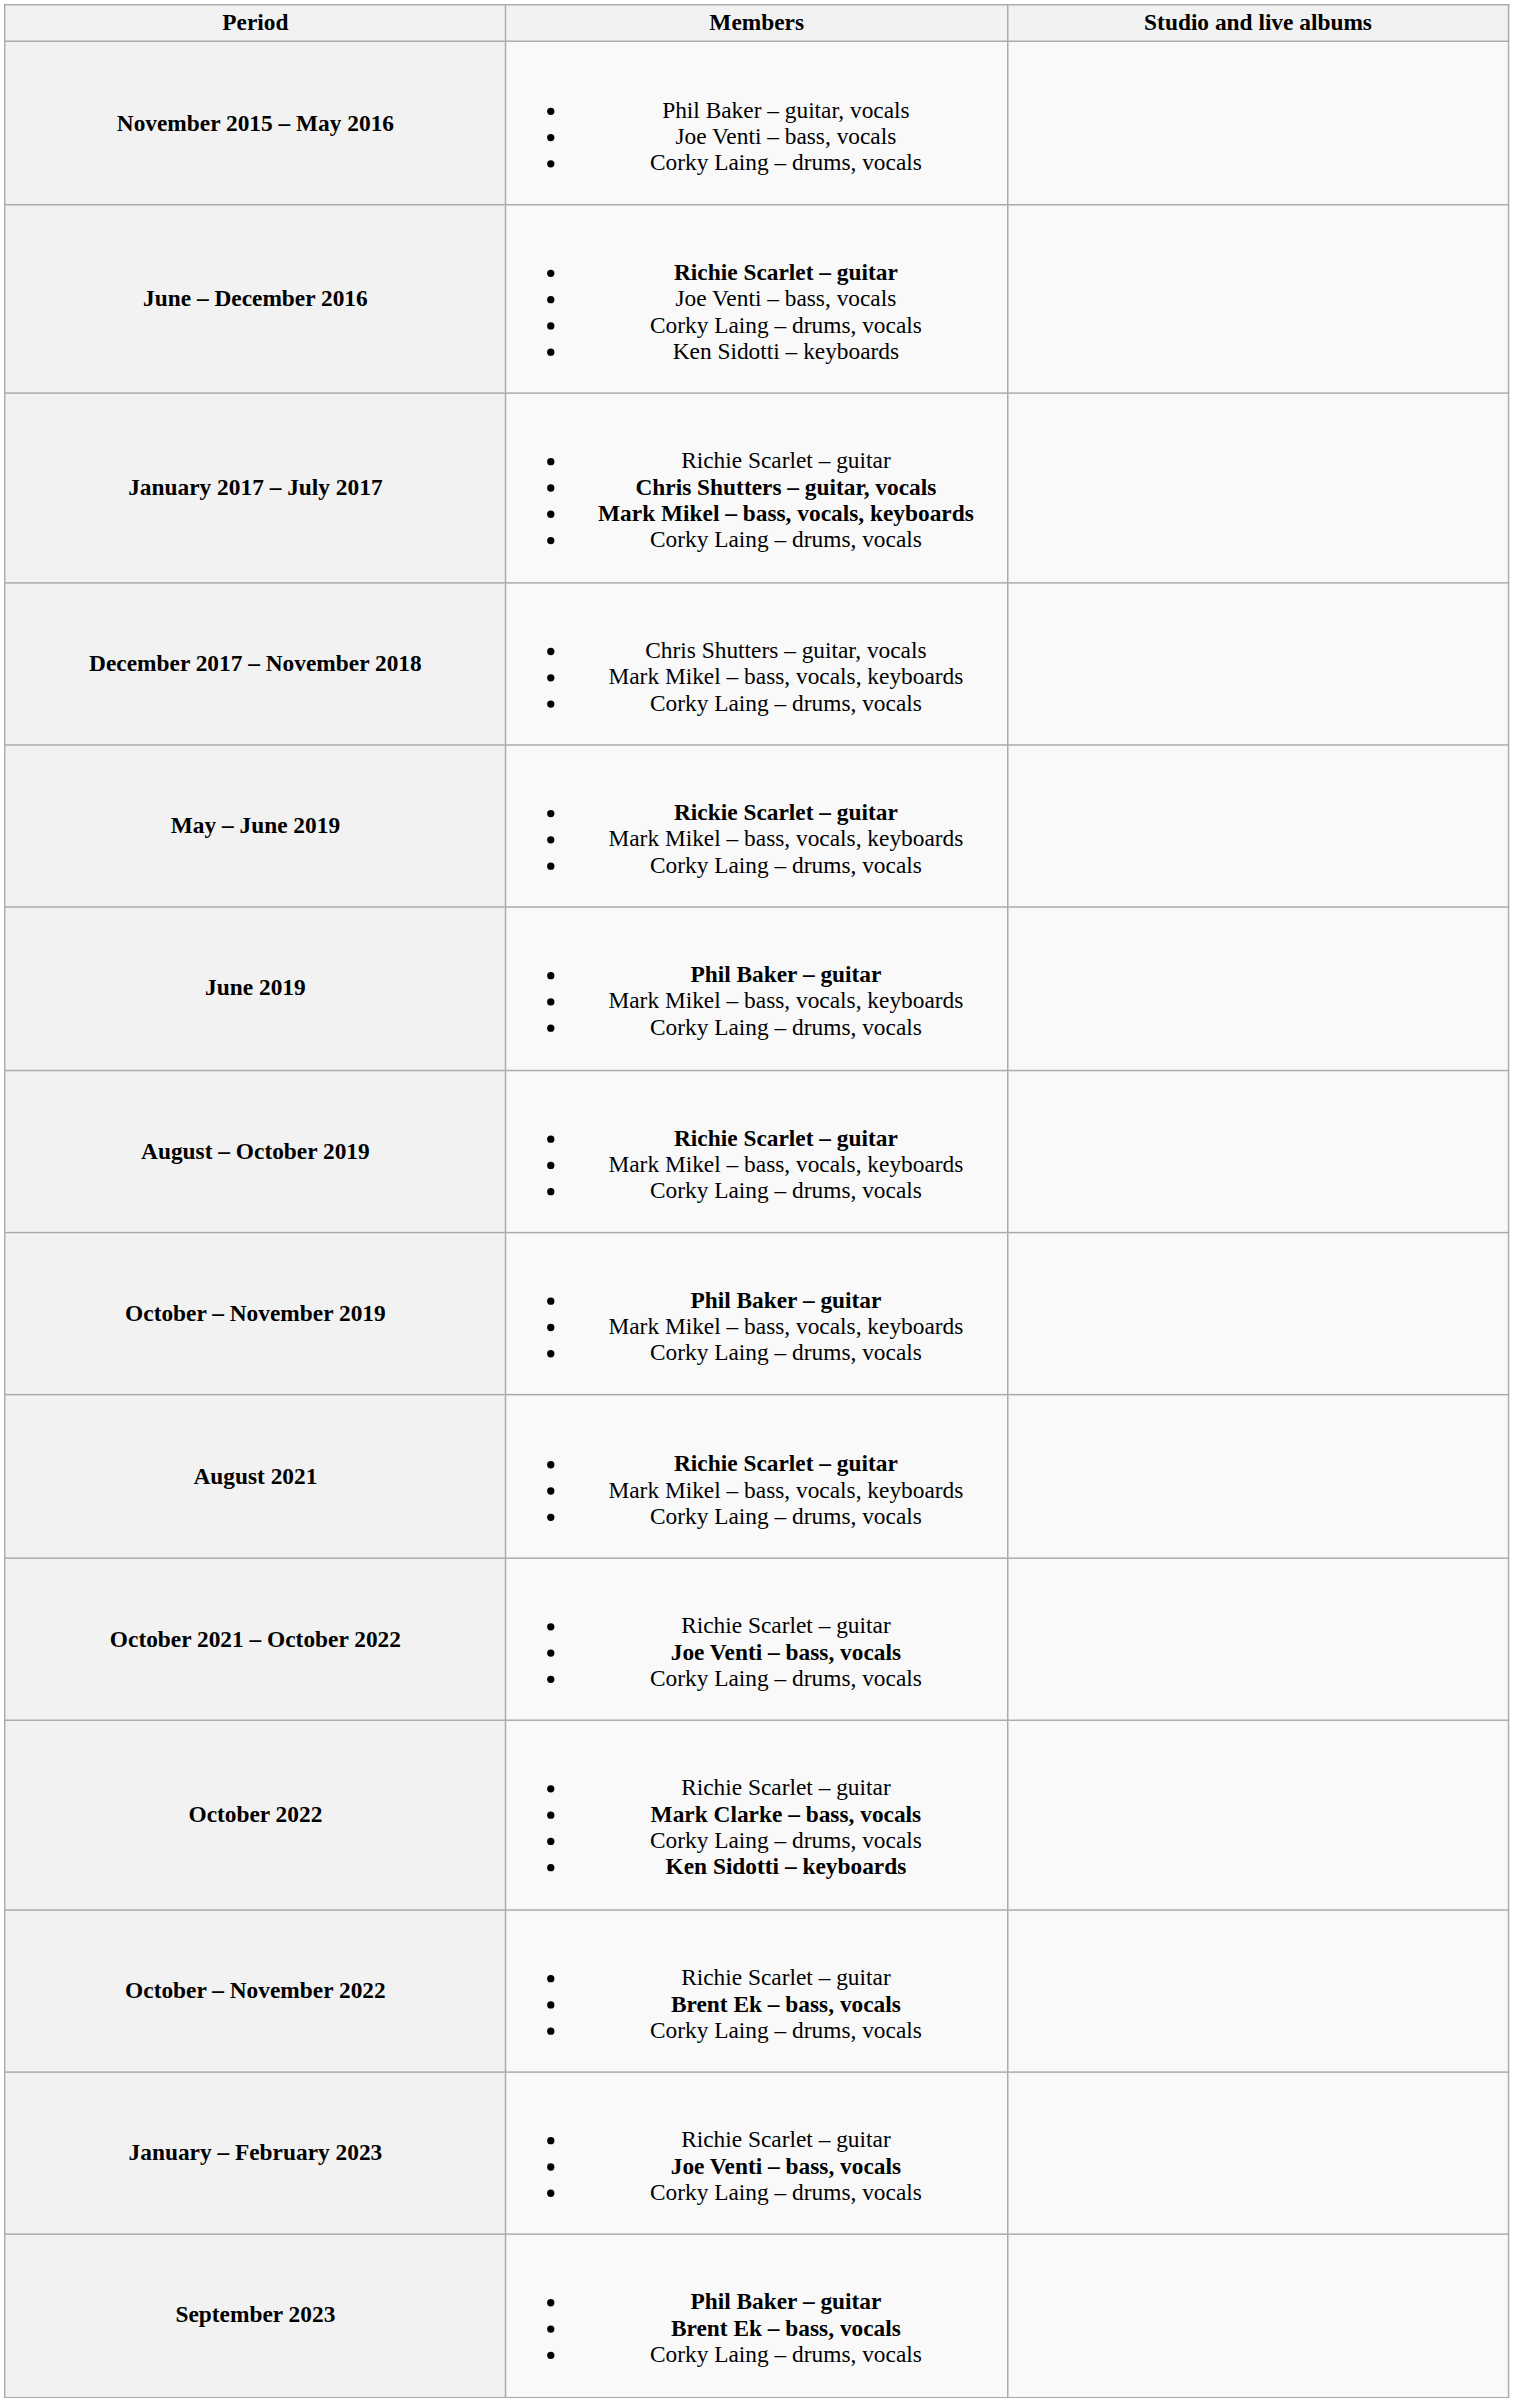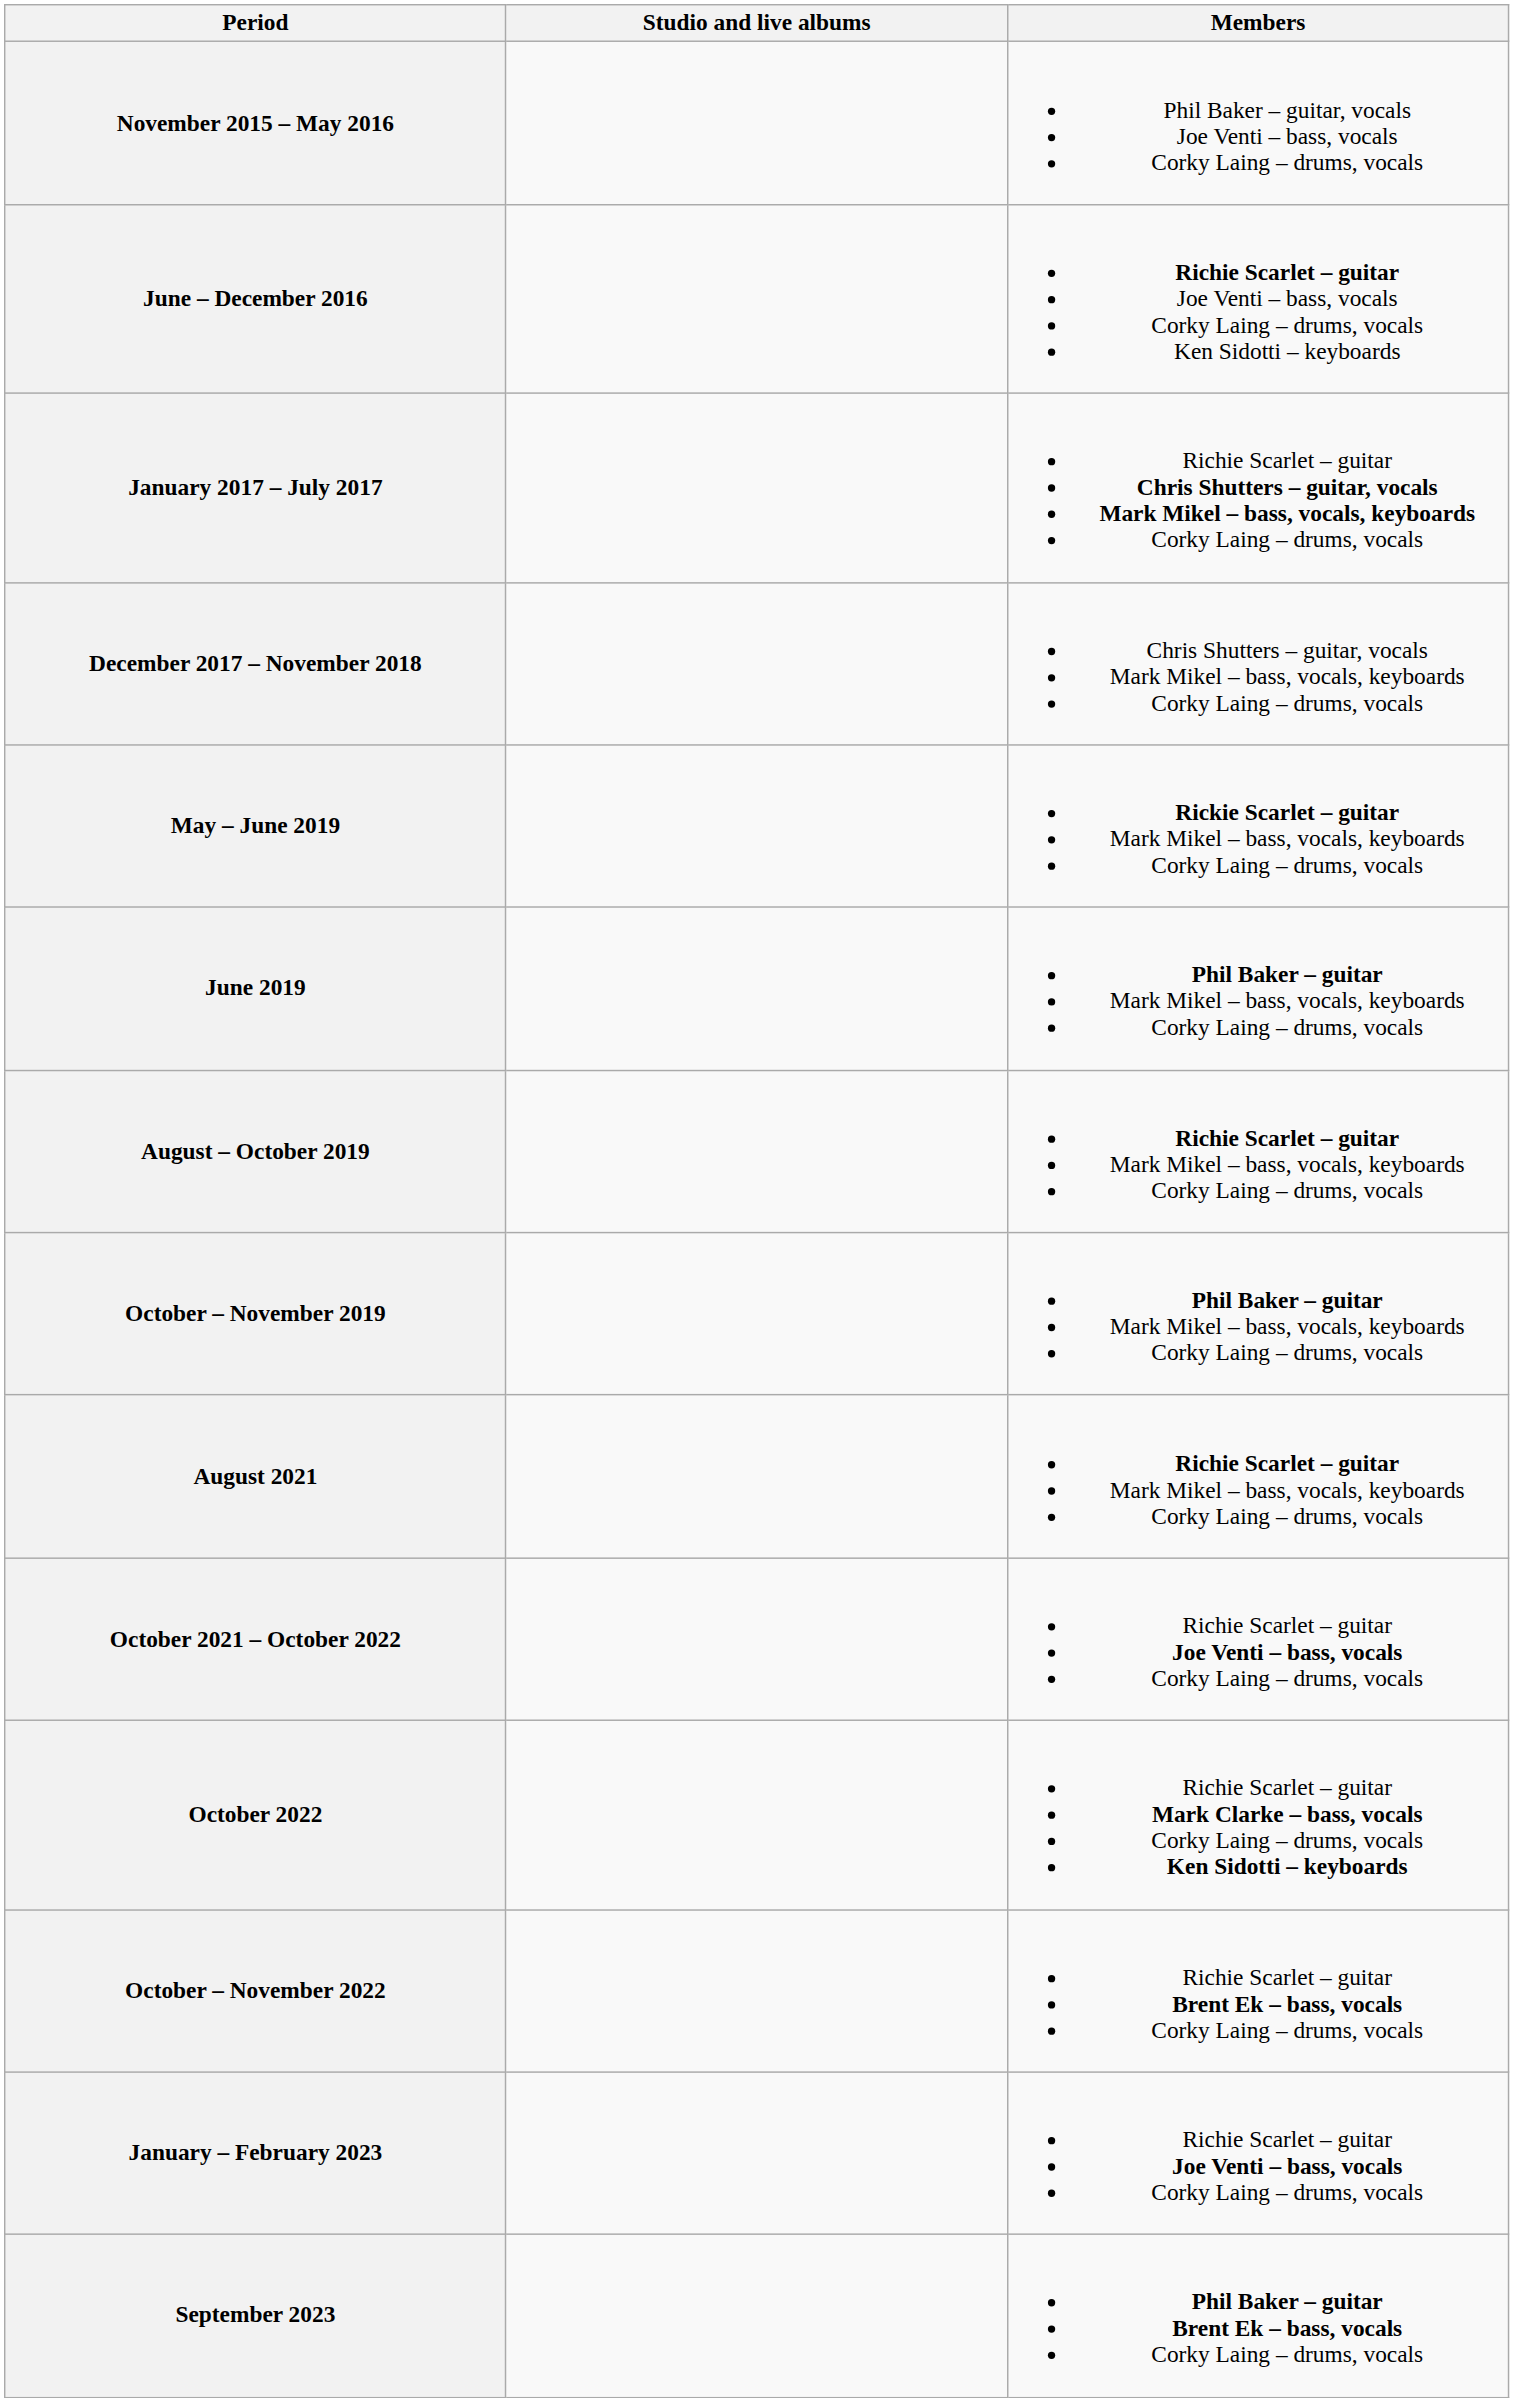columns swapped: Members <-> Studio and live albums
